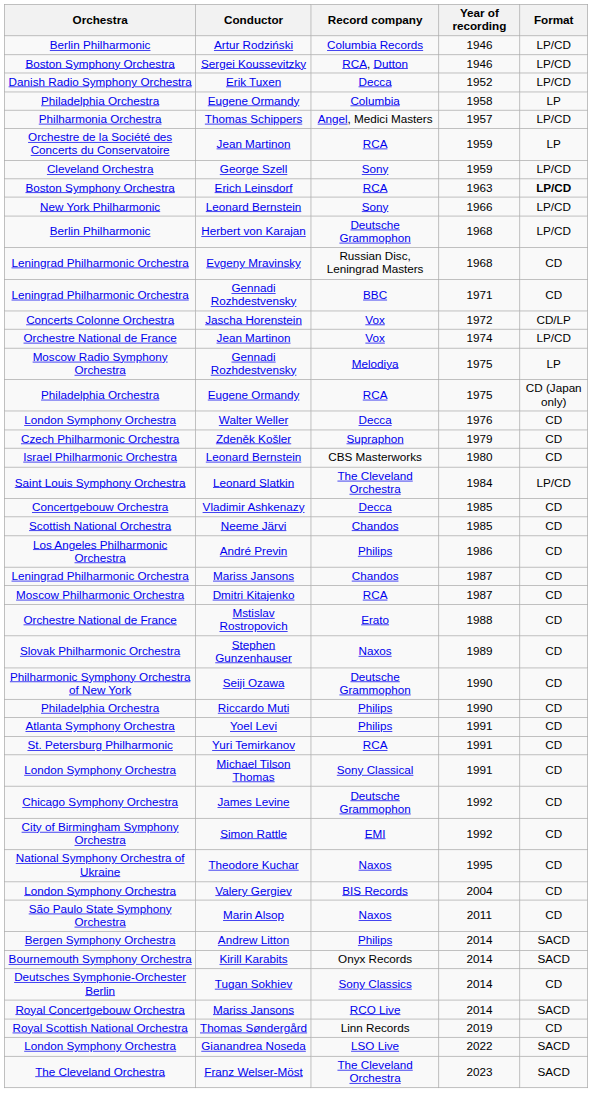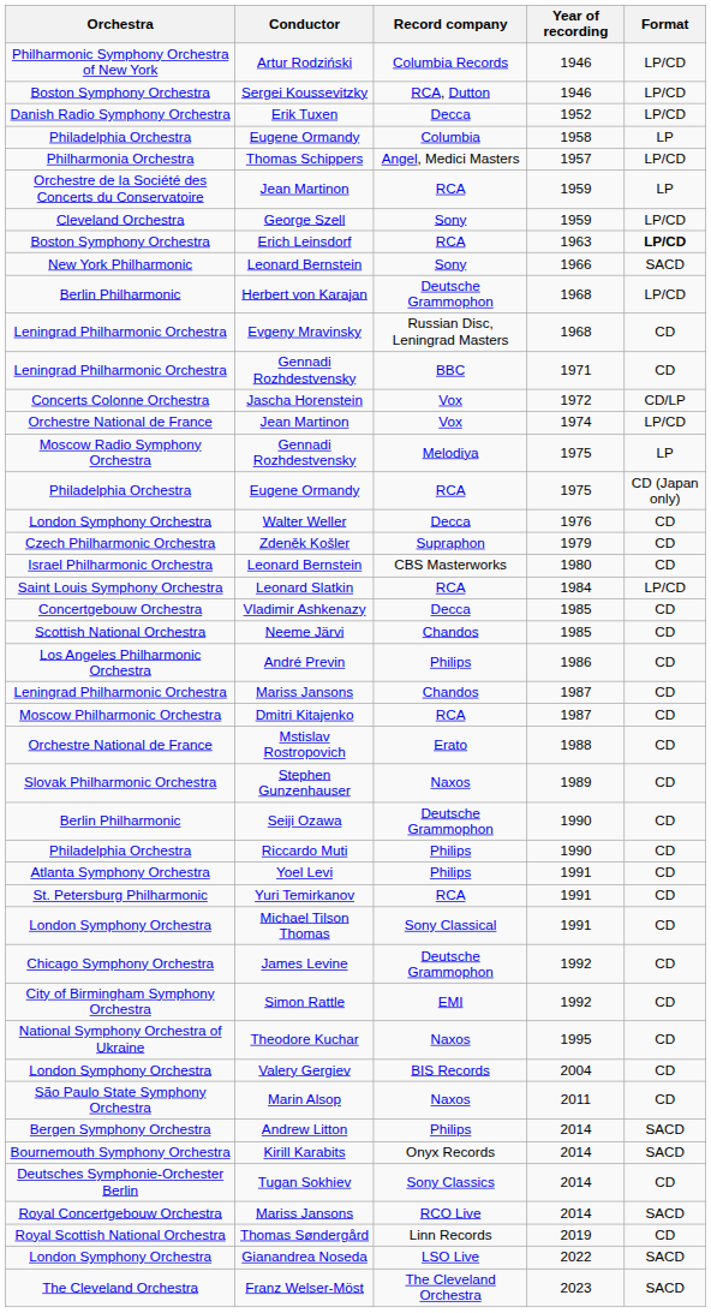Artur Rodziński | Orchestra: Berlin Philharmonic -> Philharmonic Symphony Orchestra of New York
Leonard Bernstein / 1966 | Format: LP/CD -> SACD
Leonard Slatkin | Record company: The Cleveland Orchestra -> RCA
Seiji Ozawa | Orchestra: Philharmonic Symphony Orchestra of New York -> Berlin Philharmonic
